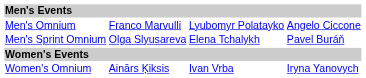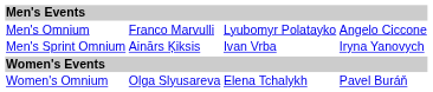Men's Sprint Omnium | column 2: Olga Slyusareva -> Ainārs Ķiksis
Men's Sprint Omnium | column 3: Elena Tchalykh -> Ivan Vrba
Men's Sprint Omnium | column 4: Pavel Buráň -> Iryna Yanovych
Women's Omnium | column 2: Ainārs Ķiksis -> Olga Slyusareva
Women's Omnium | column 3: Ivan Vrba -> Elena Tchalykh
Women's Omnium | column 4: Iryna Yanovych -> Pavel Buráň
